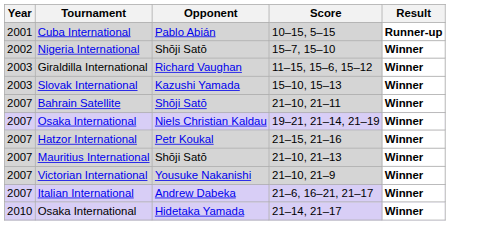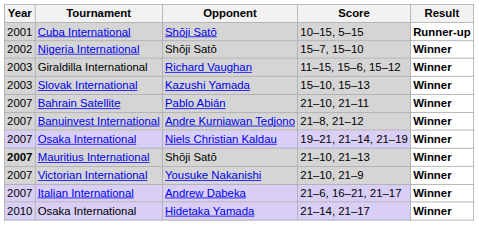Cuba International | Opponent: Pablo Abián -> Shōji Satō
Bahrain Satellite | Opponent: Shōji Satō -> Pablo Abián
+ row: 2007 | Banuinvest International | Andre Kurniawan Tedjono | 21–8, 21–12 | Winner
- row: 2007 | Hatzor International | Petr Koukal | 21–15, 21–16 | Winner
Mauritius International | Year: normal -> bold
